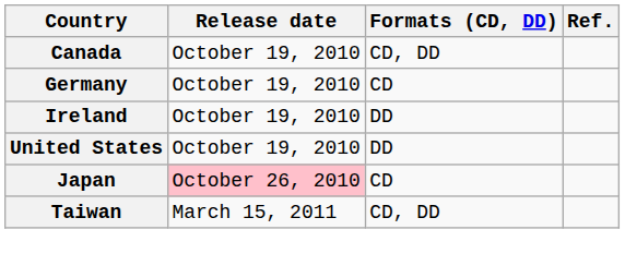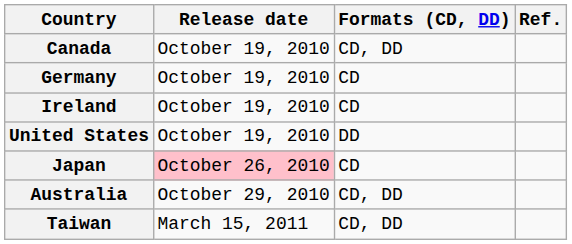Ireland | Formats (CD, DD): DD -> CD
+ row: Australia | October 29, 2010 | CD, DD
